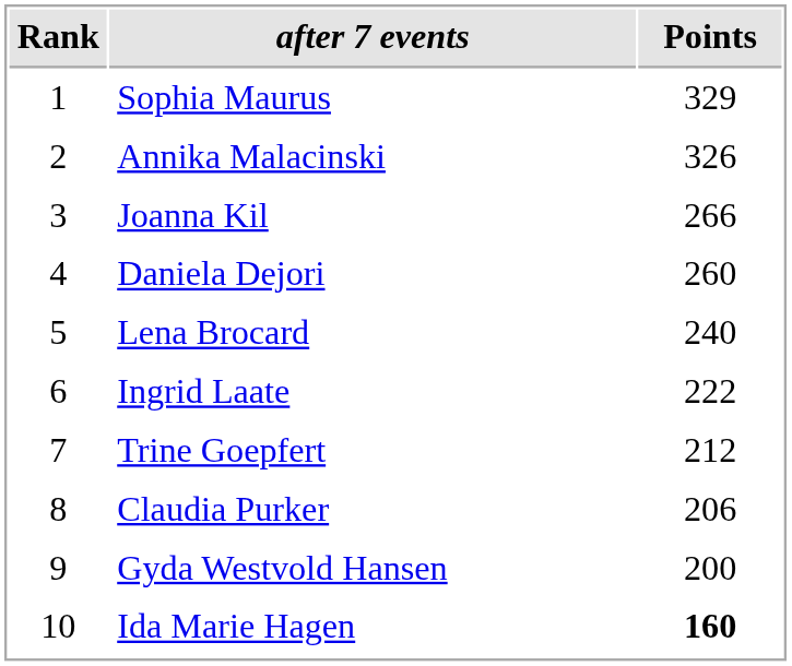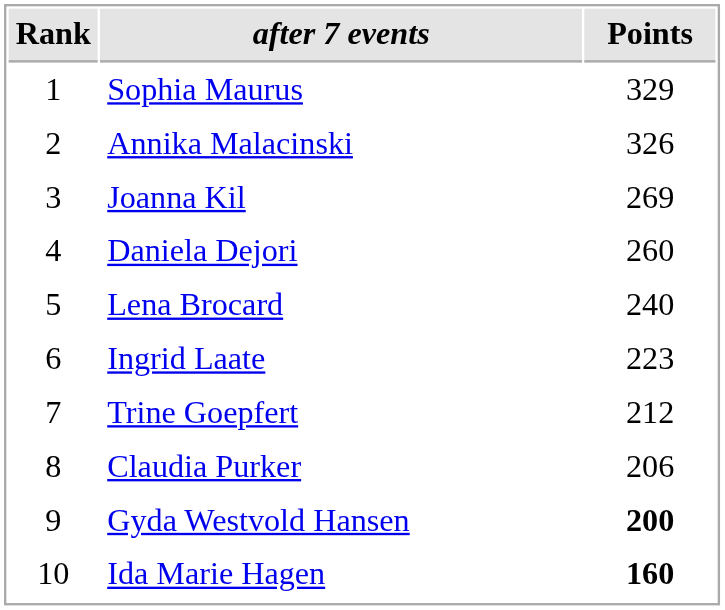Joanna Kil | Points: 266 -> 269
Ingrid Laate | Points: 222 -> 223
Gyda Westvold Hansen | Points: normal -> bold
